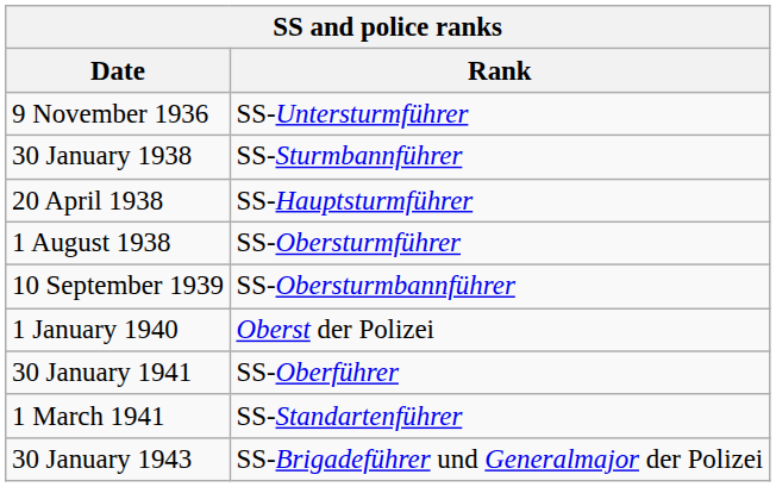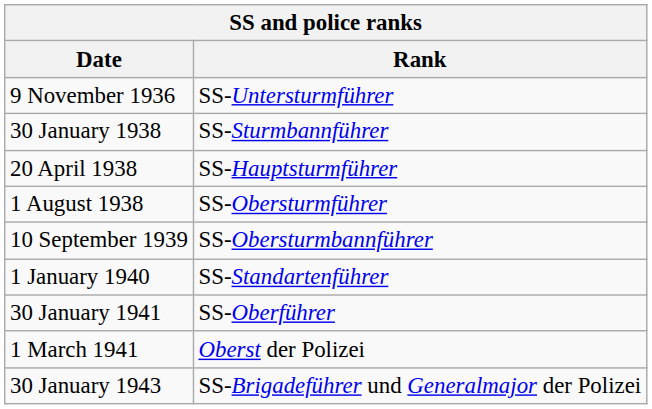1 January 1940 | Rank: Oberst der Polizei -> SS-Standartenführer
1 March 1941 | Rank: SS-Standartenführer -> Oberst der Polizei
